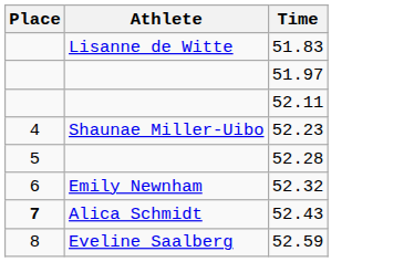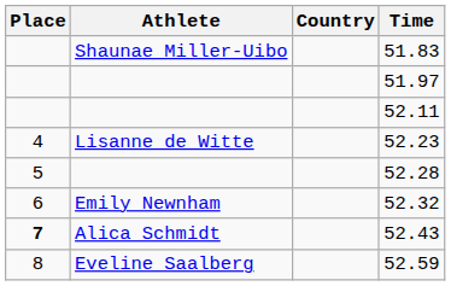+ column: Country
51.83 | Athlete: Lisanne de Witte -> Shaunae Miller-Uibo
52.23 | Athlete: Shaunae Miller-Uibo -> Lisanne de Witte
